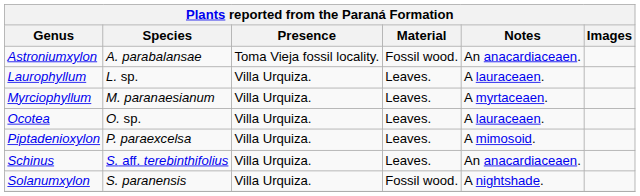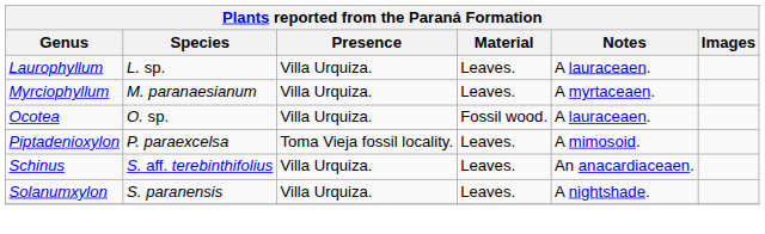- row: Astroniumxylon | A. parabalansae | Toma Vieja fossil locality. | Fossil wood. | An anacardiaceaen.
Ocotea | Material: Leaves. -> Fossil wood.
Piptadenioxylon | Presence: Villa Urquiza. -> Toma Vieja fossil locality.
Solanumxylon | Material: Fossil wood. -> Leaves.
